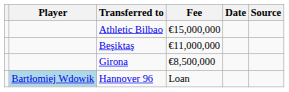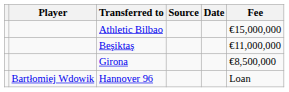columns swapped: Fee <-> Source
Hannover 96 | Player: lightblue background -> no background
